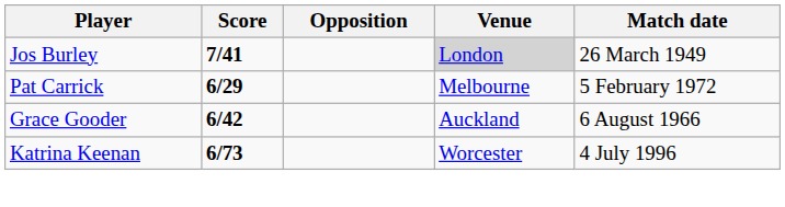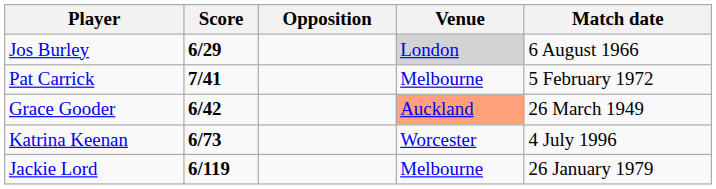Jos Burley | Score: 7/41 -> 6/29
Jos Burley | Match date: 26 March 1949 -> 6 August 1966
Pat Carrick | Score: 6/29 -> 7/41
Grace Gooder | Venue: no background -> lightsalmon background
Grace Gooder | Match date: 6 August 1966 -> 26 March 1949
+ row: Jackie Lord | 6/119 | Melbourne | 26 January 1979
